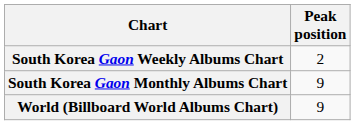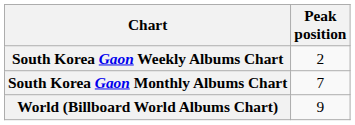South Korea Gaon Monthly Albums Chart | Peak position: 9 -> 7
